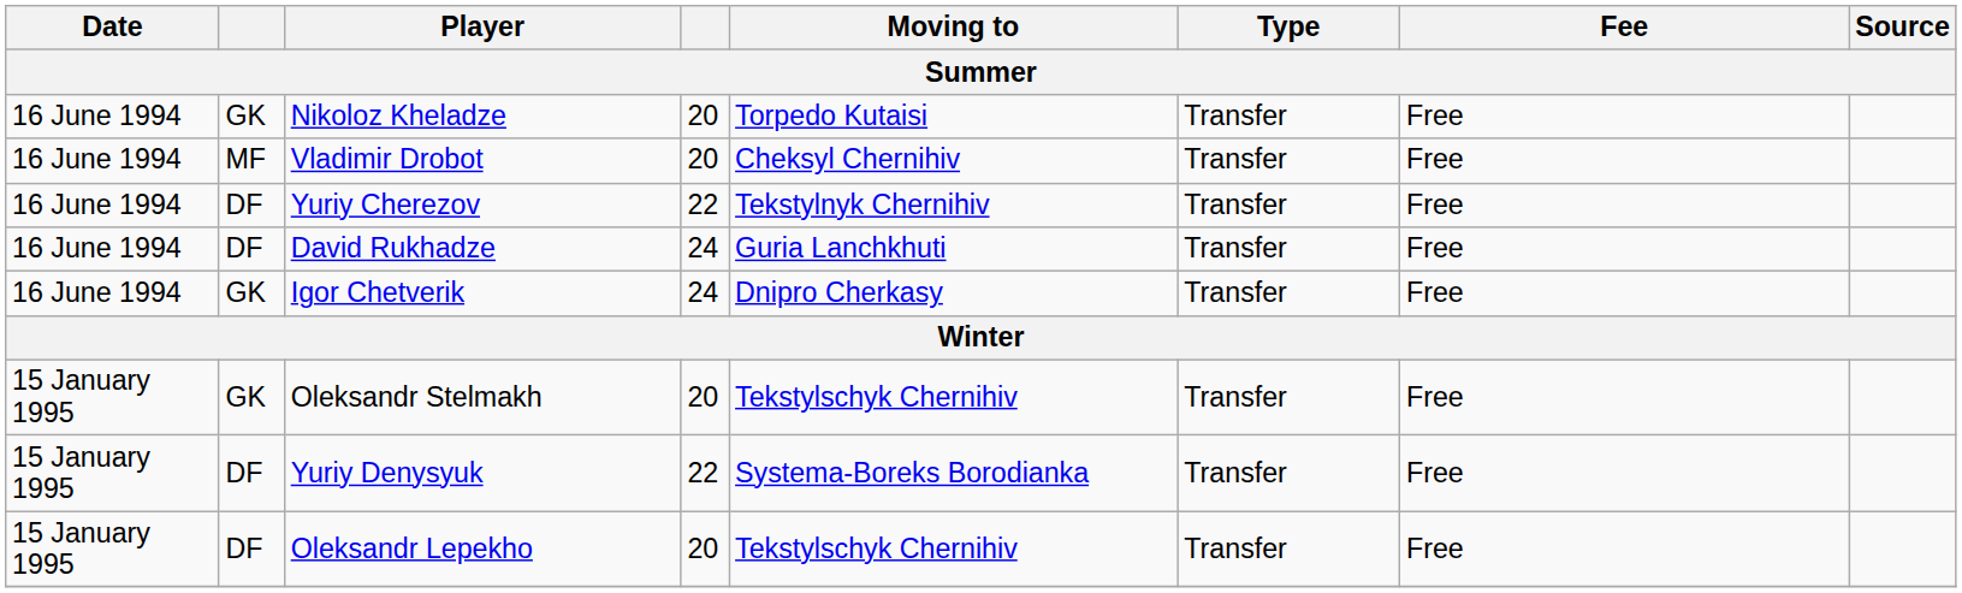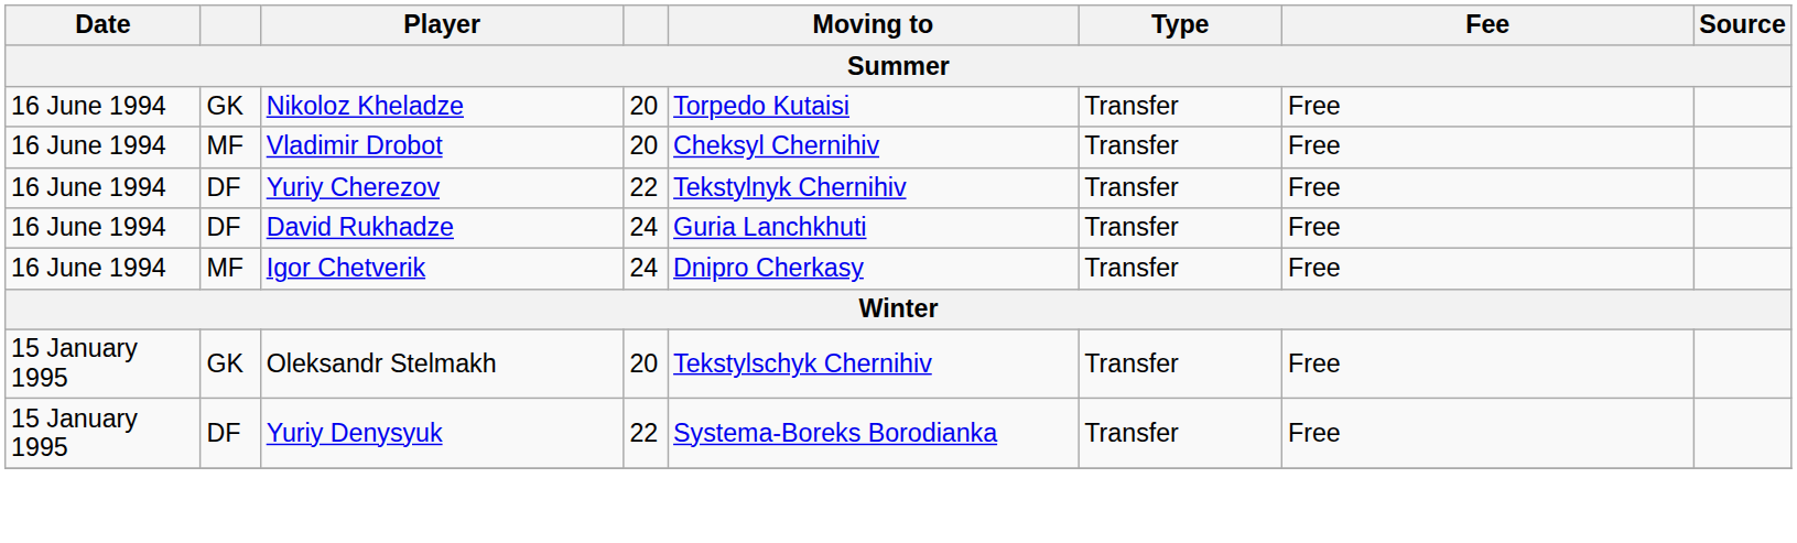Igor Chetverik | column 2: GK -> MF
- row: 15 January 1995 | DF | Oleksandr Lepekho | 20 | Tekstylschyk Chernihiv | Transfer | Free
